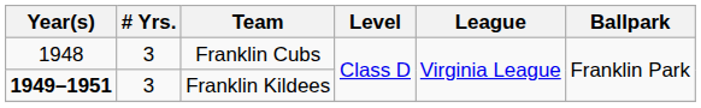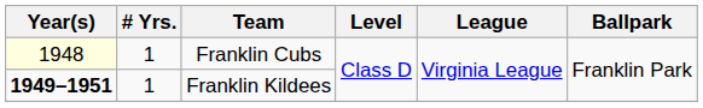Franklin Cubs | Year(s): no background -> lightyellow background
Franklin Cubs | # Yrs.: 3 -> 1
Franklin Kildees | # Yrs.: 3 -> 1
